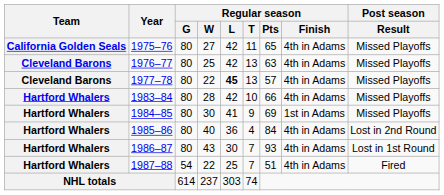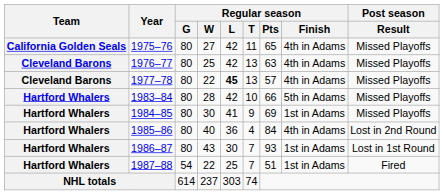1983–84 | Regular season / Finish: 4th in Adams -> 5th in Adams
1986–87 | Regular season / Finish: 4th in Adams -> 1st in Adams
1987–88 | Regular season / Finish: 4th in Adams -> 1st in Adams
